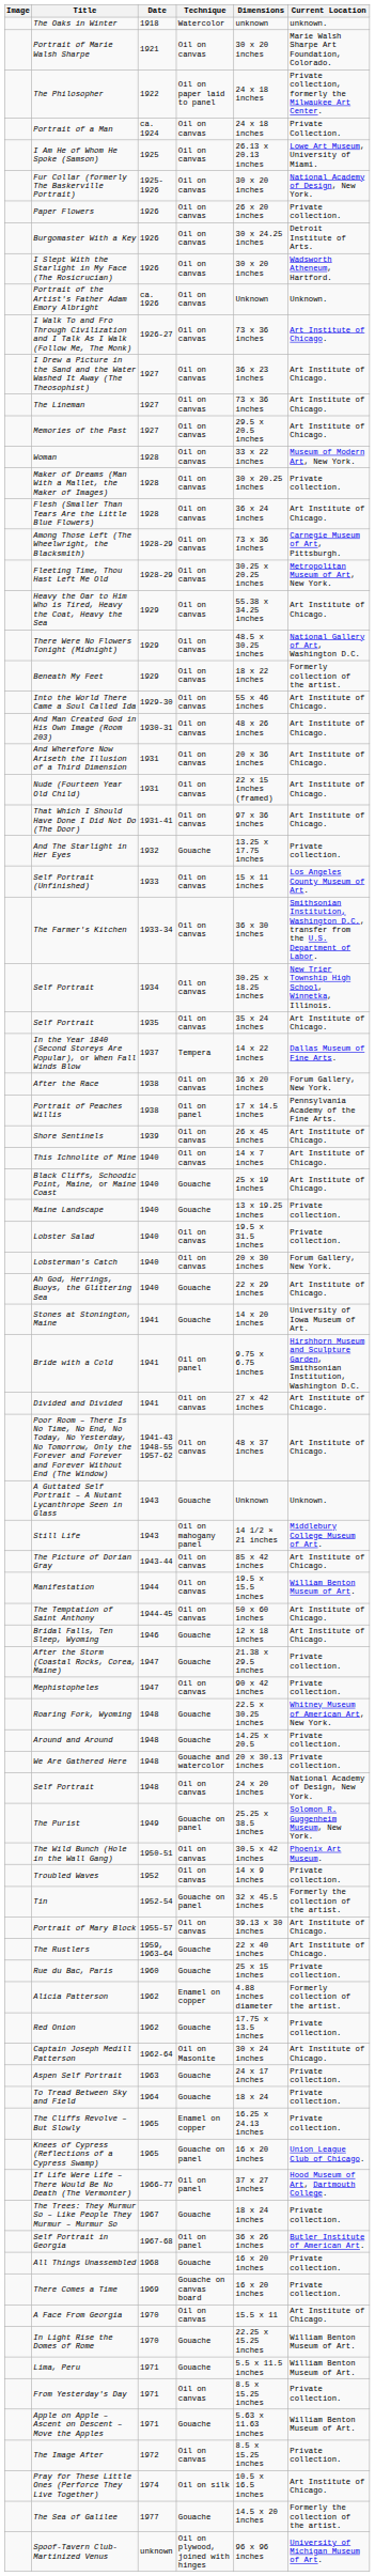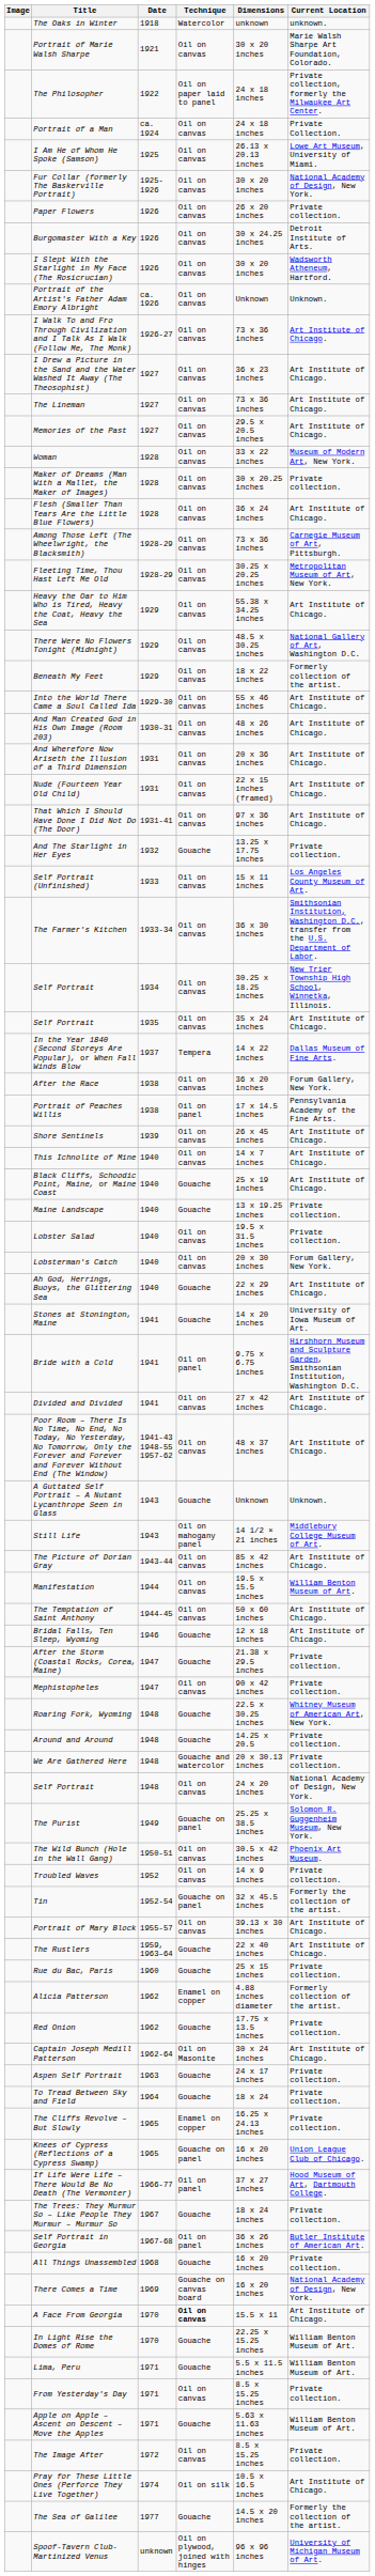There Comes a Time | Current Location: Private collection. -> National Academy of Design, New York.
A Face From Georgia | Technique: normal -> bold
